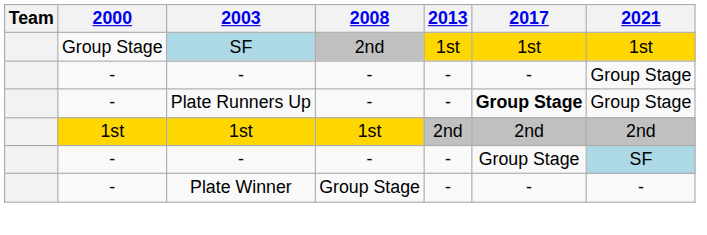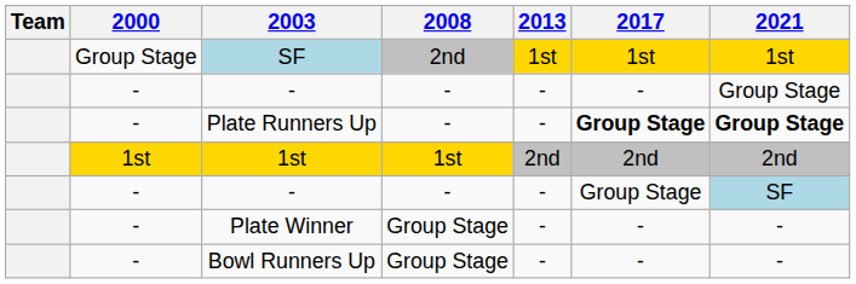Plate Runners Up | 2021: normal -> bold
+ row: - | Bowl Runners Up | Group Stage | - | - | -
